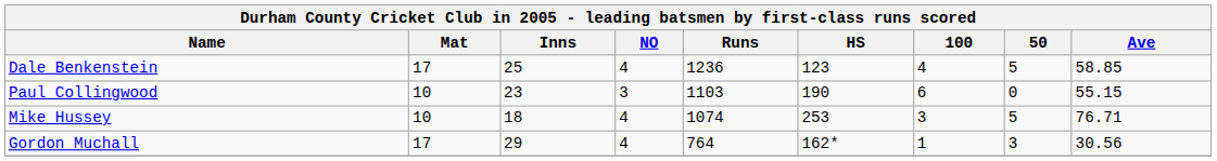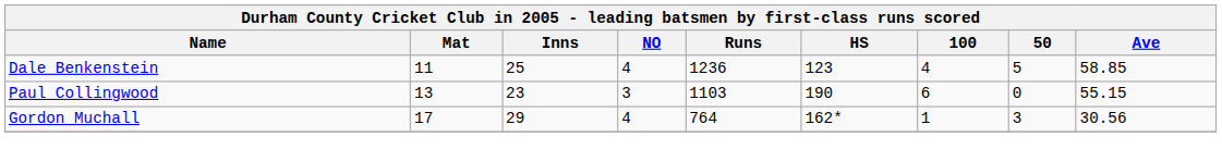Dale Benkenstein | Mat: 17 -> 11
Paul Collingwood | Mat: 10 -> 13
- row: Mike Hussey | 10 | 18 | 4 | 1074 | 253 | 3 | 5 | 76.71
